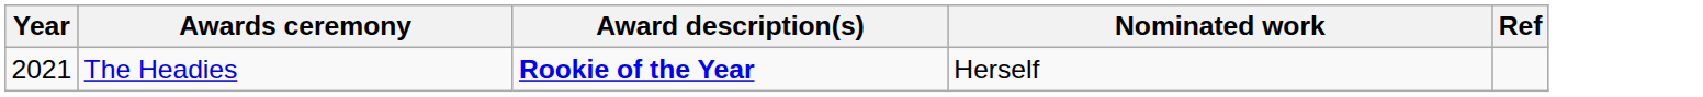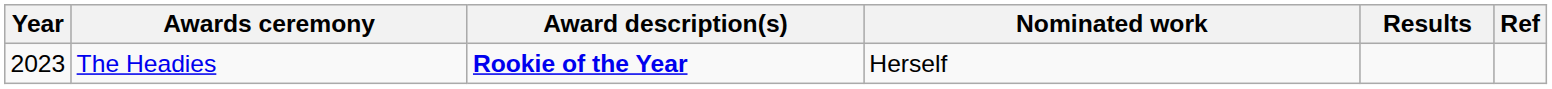+ column: Results
The Headies | Year: 2021 -> 2023
